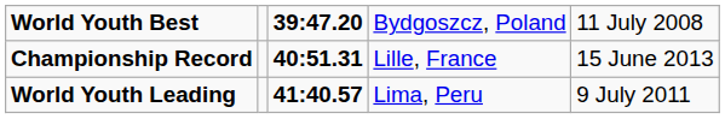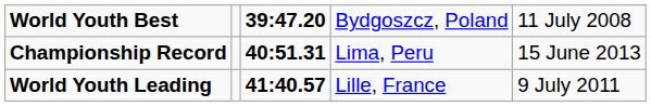Championship Record | column 4: Lille, France -> Lima, Peru
World Youth Leading | column 4: Lima, Peru -> Lille, France
